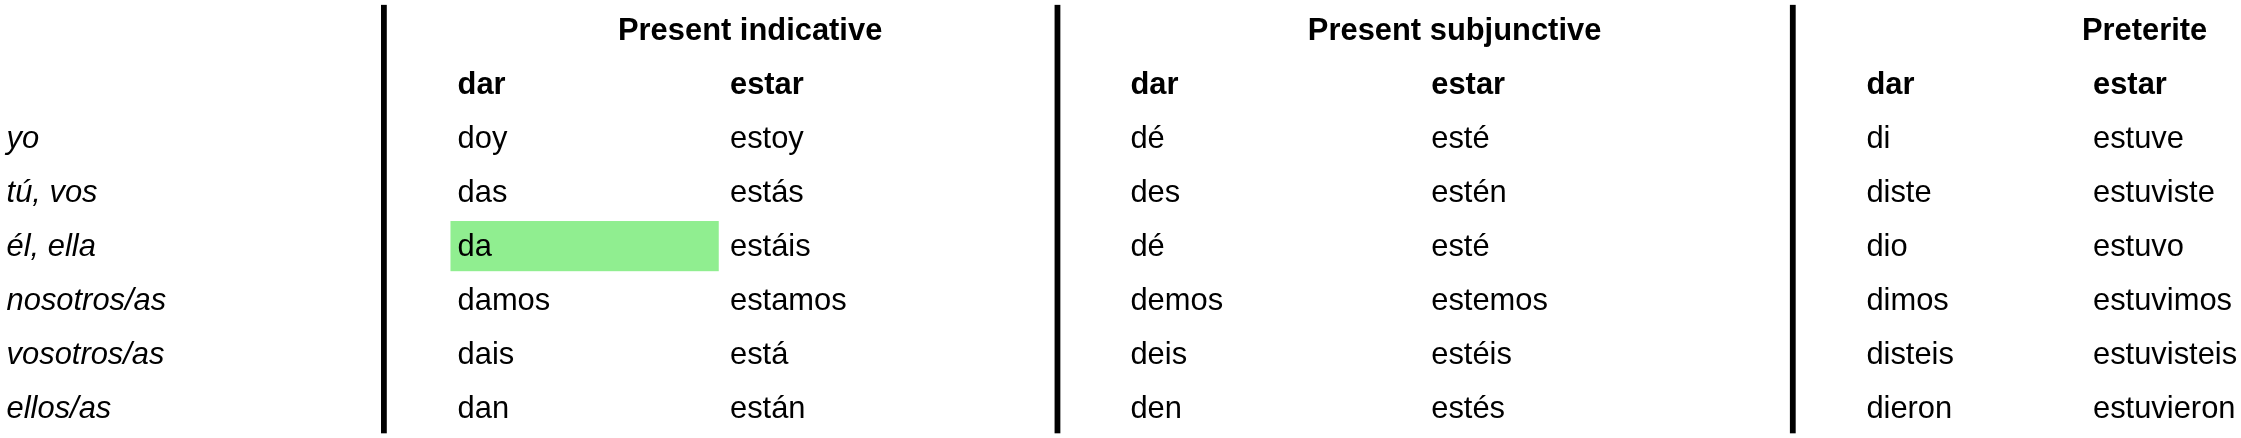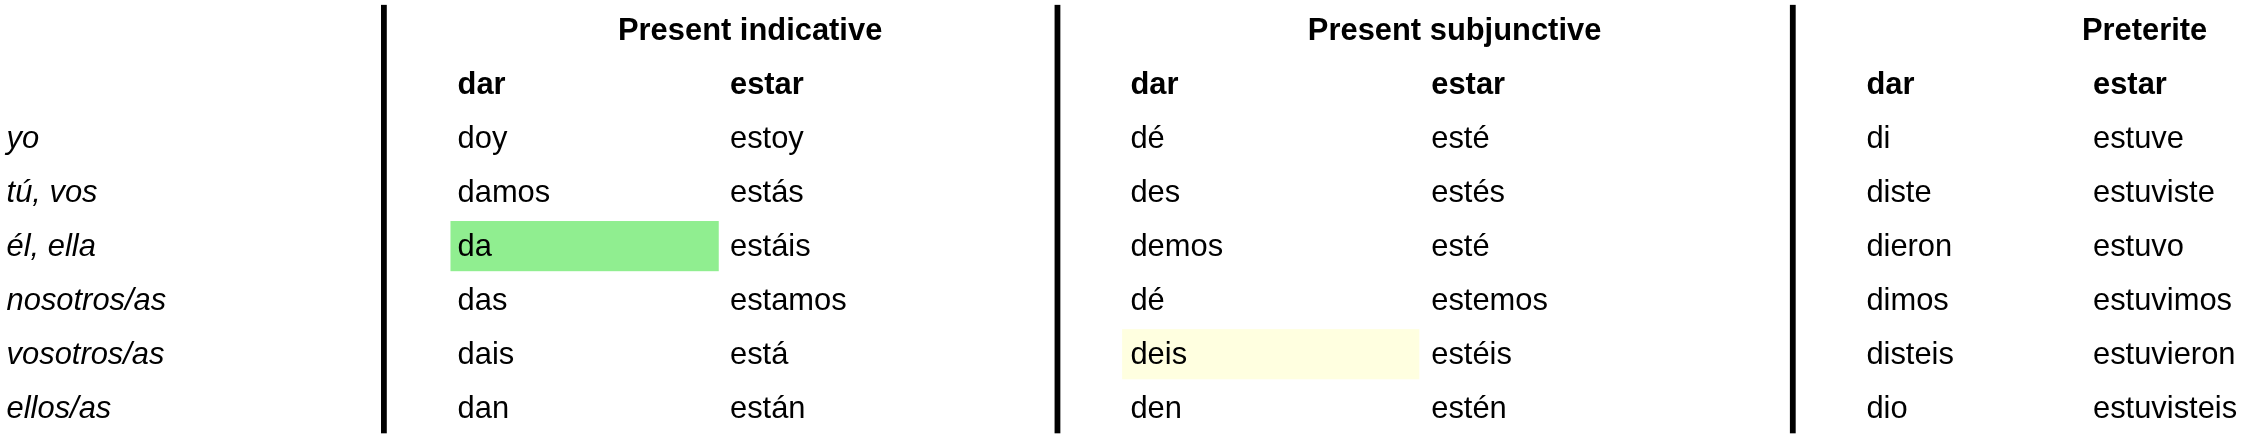tú, vos | column 3: das -> damos
tú, vos | column 7: estén -> estés
él, ella | column 6: dé -> demos
él, ella | column 9: dio -> dieron
nosotros/as | column 3: damos -> das
nosotros/as | column 6: demos -> dé
vosotros/as | column 6: no background -> lightyellow background
vosotros/as | column 10: estuvisteis -> estuvieron
ellos/as | column 7: estés -> estén
ellos/as | column 9: dieron -> dio
ellos/as | column 10: estuvieron -> estuvisteis
